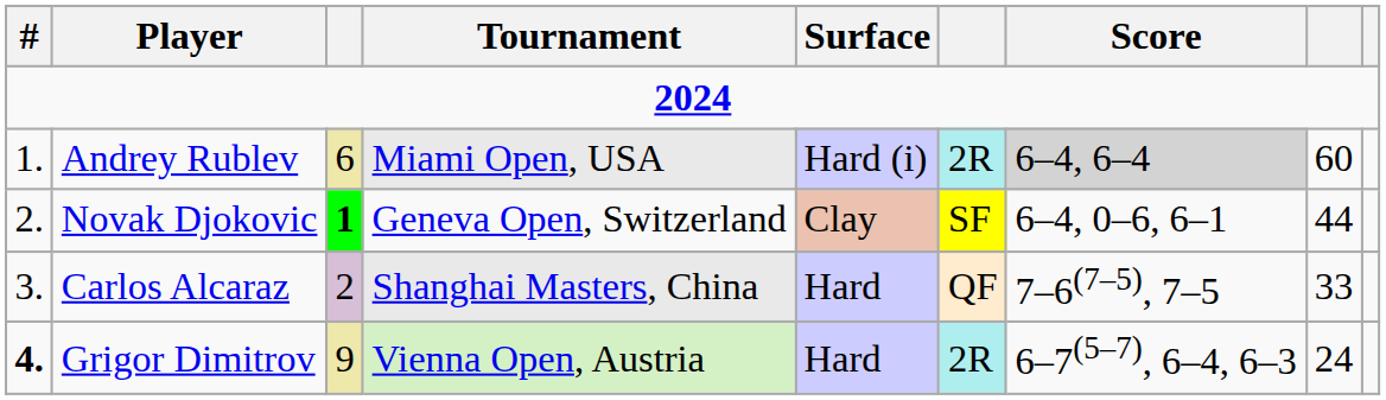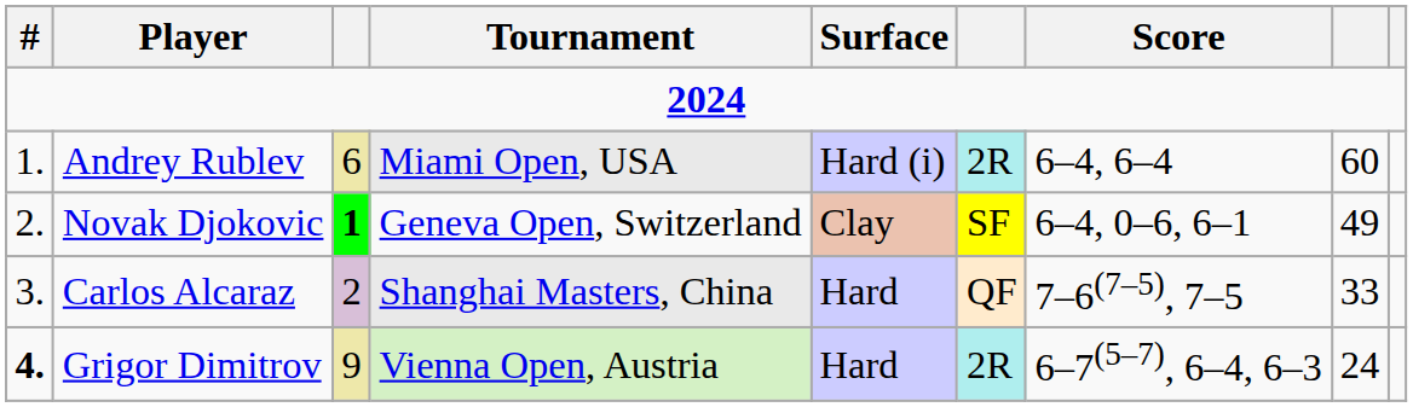Andrey Rublev | Score: lightgrey background -> no background
Novak Djokovic | column 8: 44 -> 49
